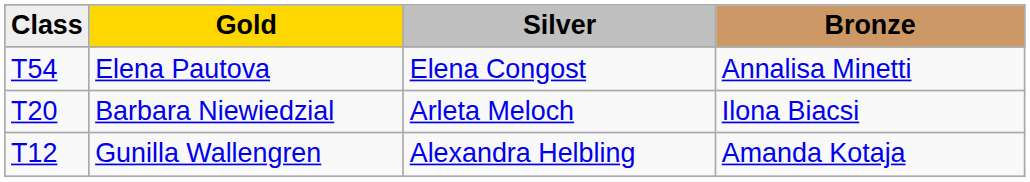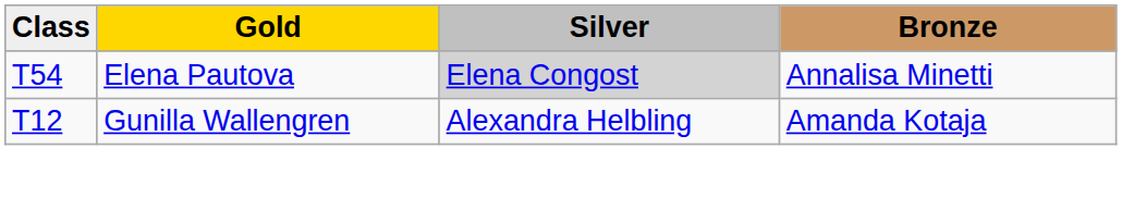Elena Pautova | Silver: no background -> lightgrey background
- row: T20 | Barbara Niewiedzial | Arleta Meloch | Ilona Biacsi
